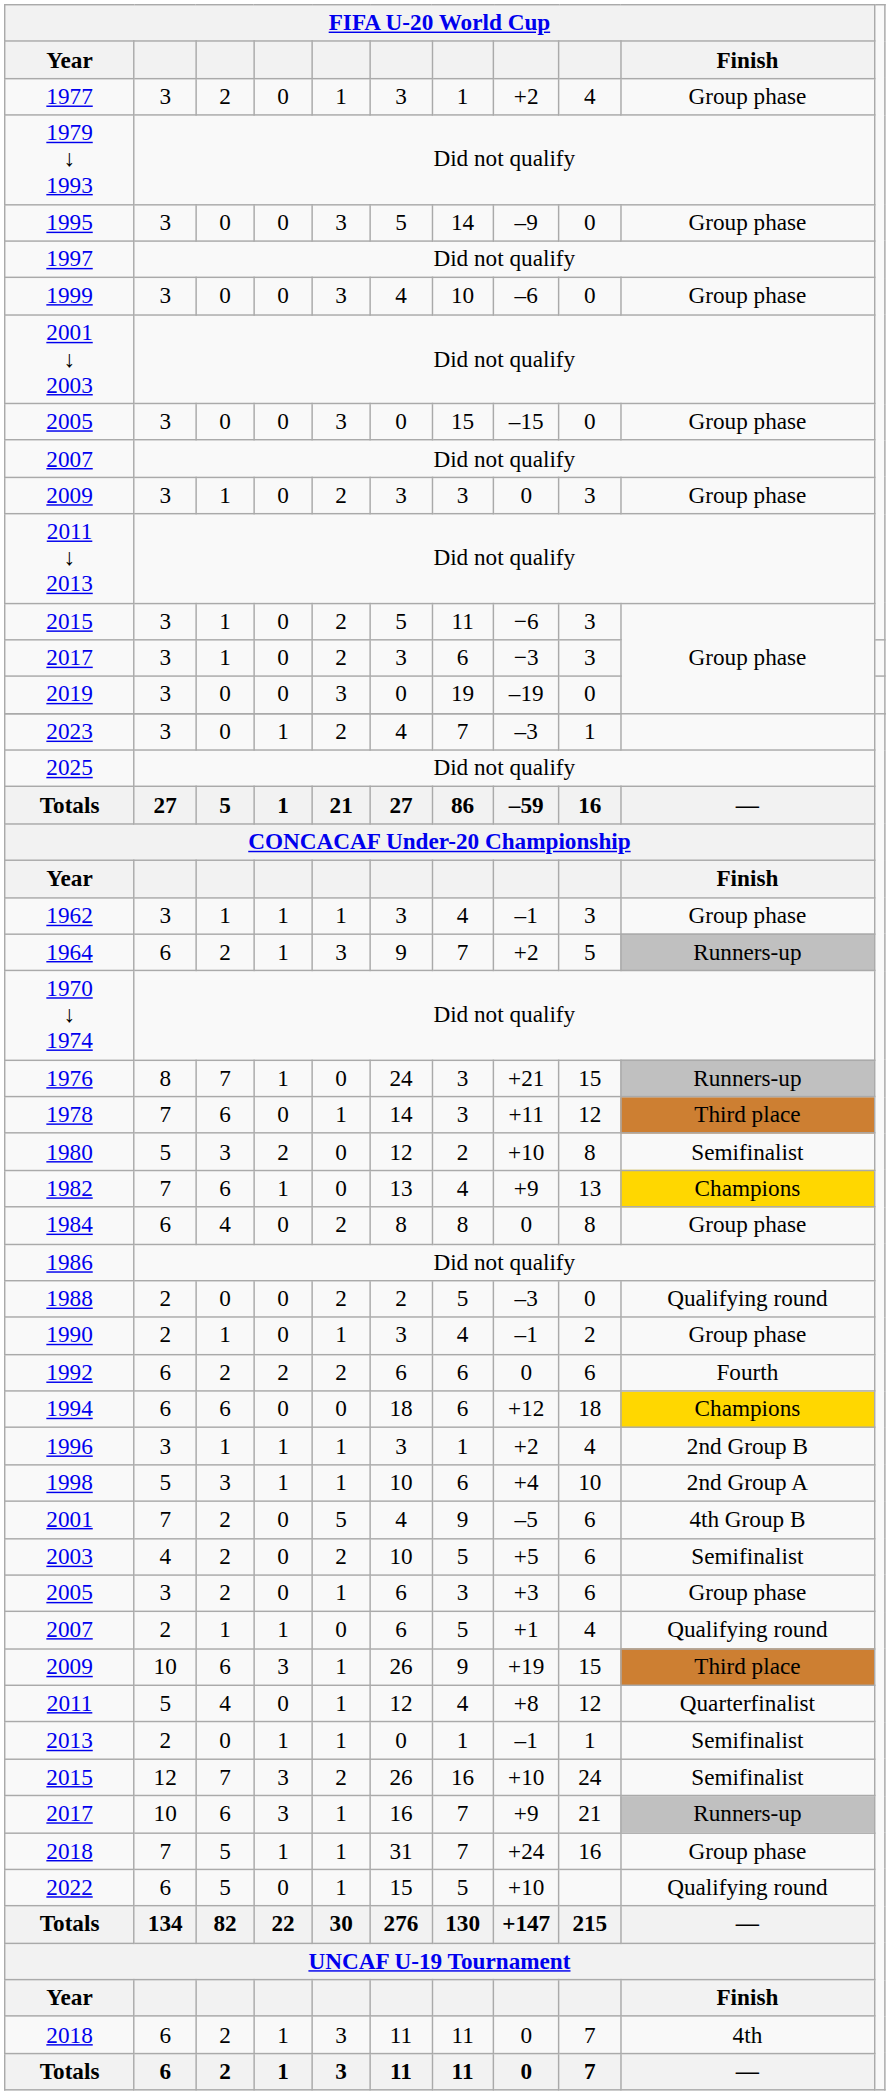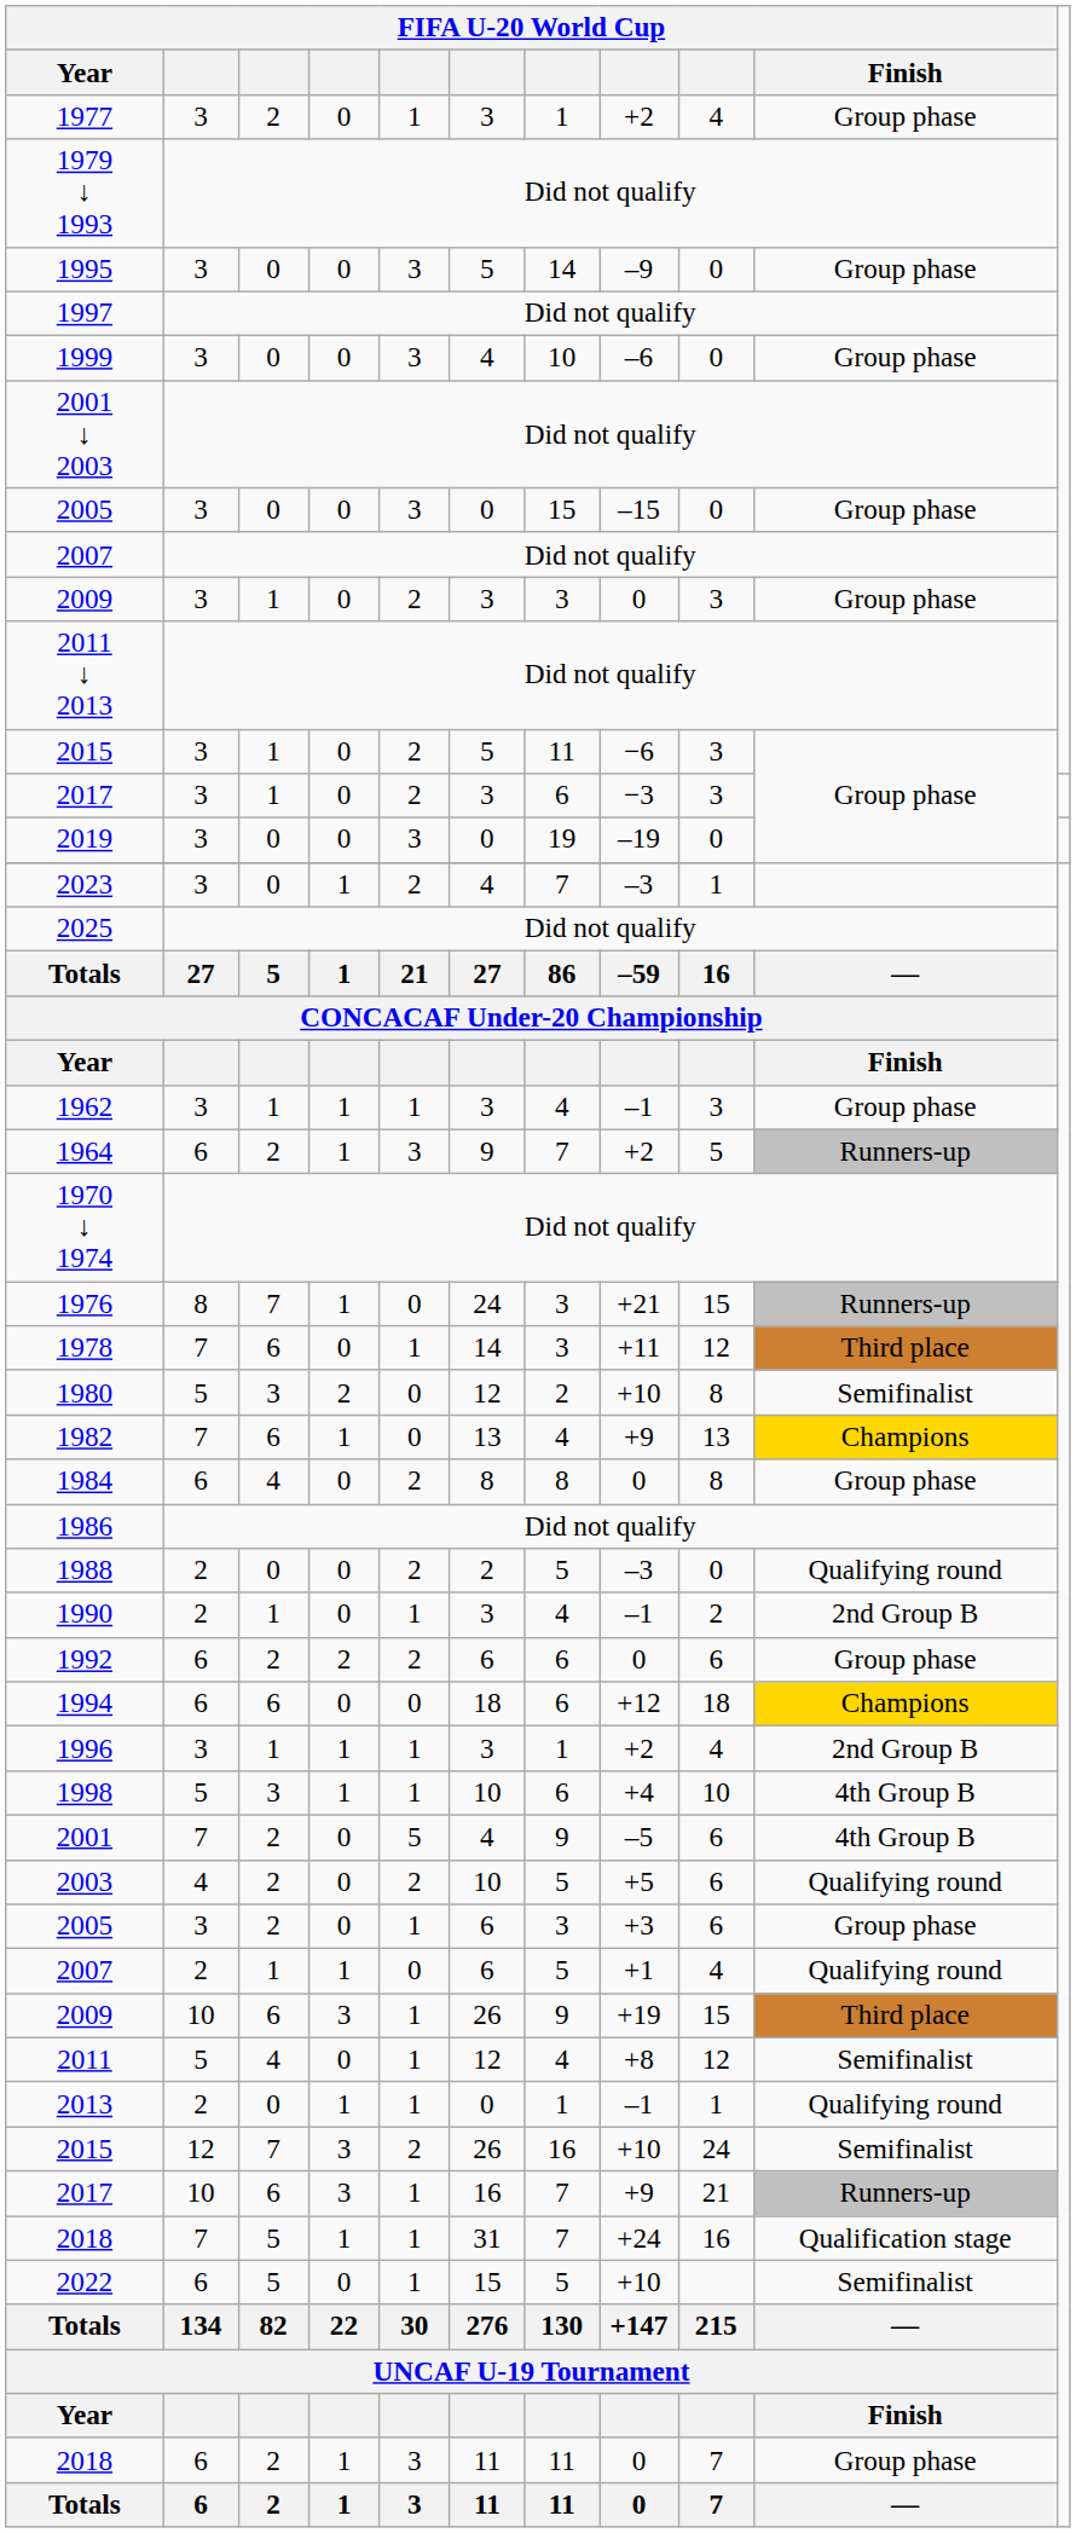1990 | FIFA U-20 World Cup / Finish: Group phase -> 2nd Group B
1992 | FIFA U-20 World Cup / Finish: Fourth -> Group phase
1998 | FIFA U-20 World Cup / Finish: 2nd Group A -> 4th Group B
2003 | FIFA U-20 World Cup / Finish: Semifinalist -> Qualifying round
2011 | FIFA U-20 World Cup / Finish: Quarterfinalist -> Semifinalist
2013 | FIFA U-20 World Cup / Finish: Semifinalist -> Qualifying round
2018 / 5 | FIFA U-20 World Cup / Finish: Group phase -> Qualification stage
2022 | FIFA U-20 World Cup / Finish: Qualifying round -> Semifinalist
2018 / 2 | FIFA U-20 World Cup / Finish: 4th -> Group phase
